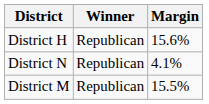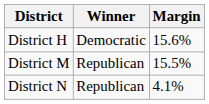District H | Winner: Republican -> Democratic
rows swapped: District M <-> District N
